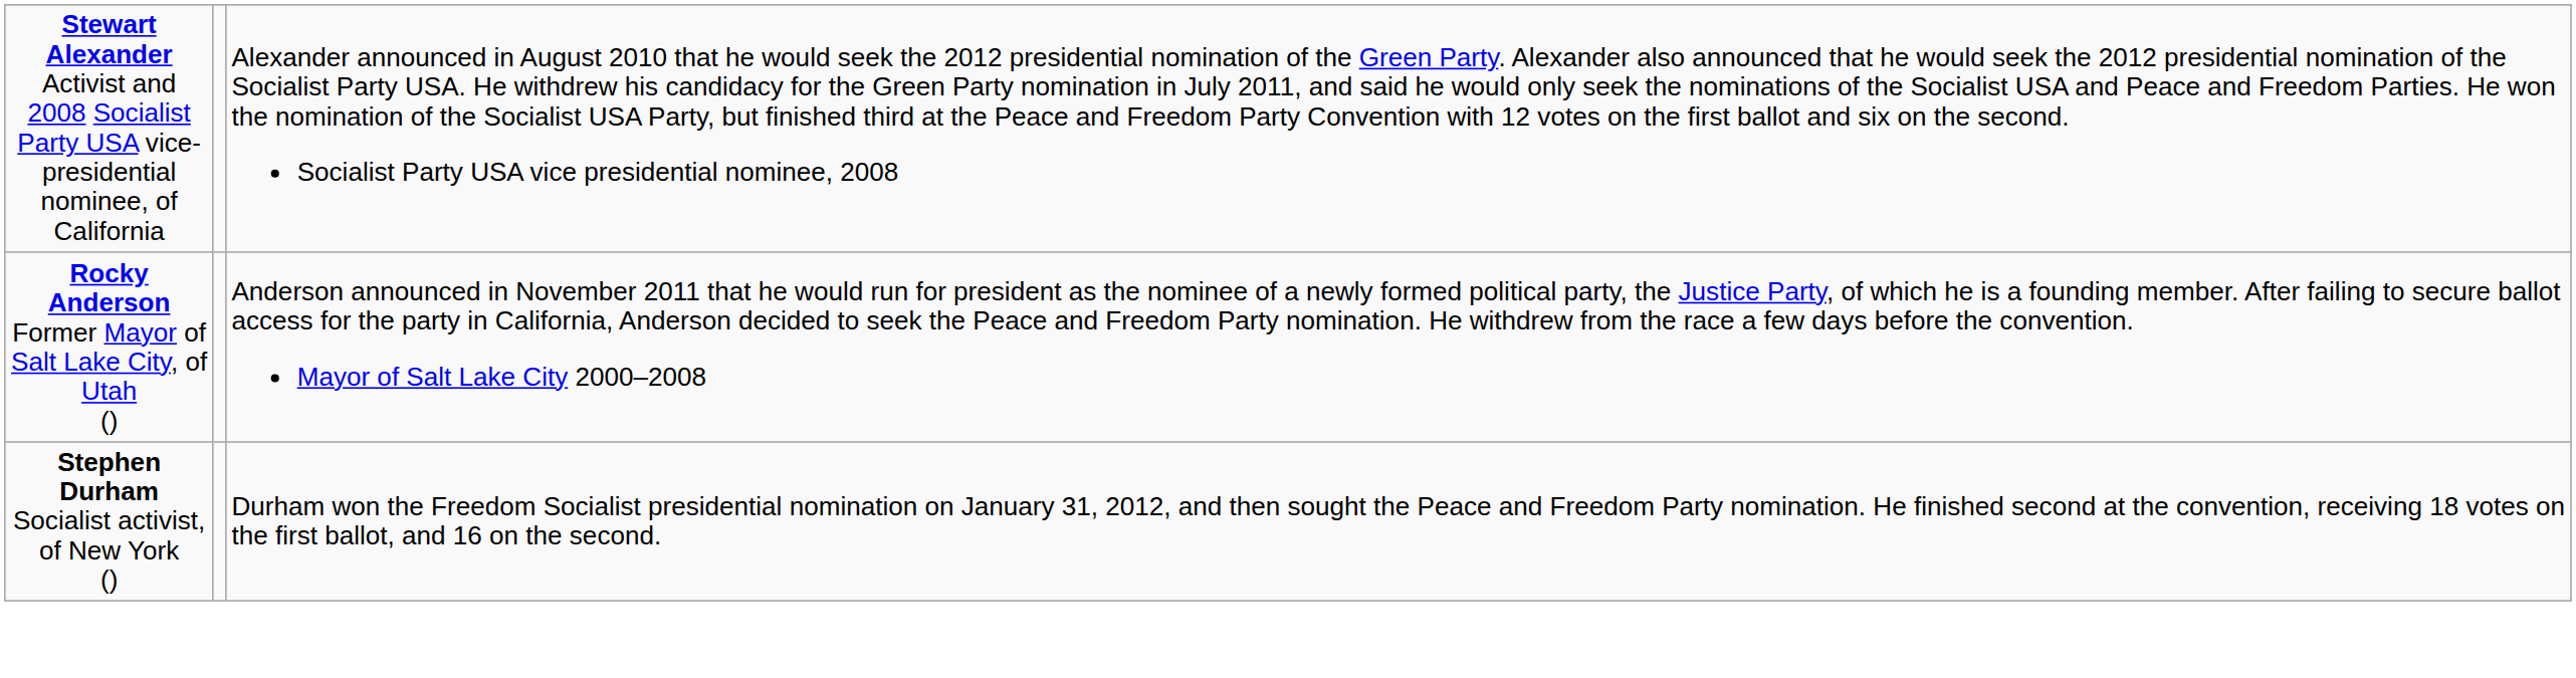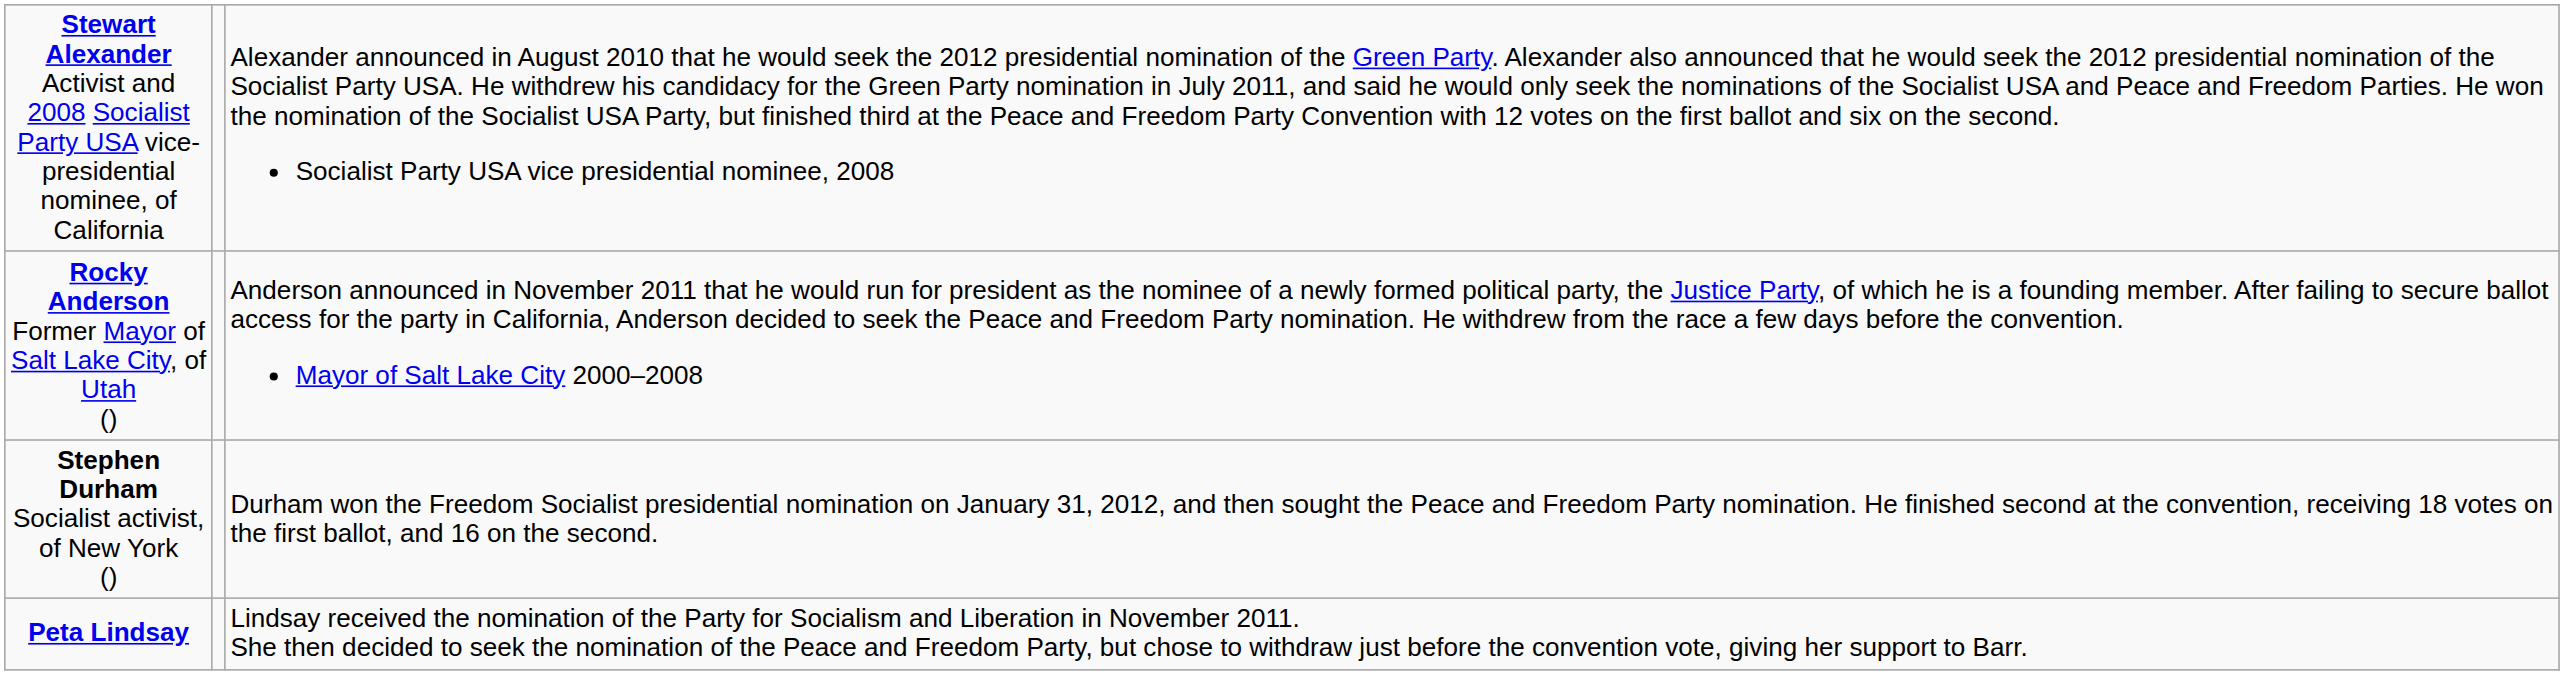+ row: Peta Lindsay | Lindsay received the nomination of the Party for Socialism and Liberation in November 2011. She then decided to seek the nomination of the Peace and Freedom Party, but chose to withdraw just before the convention vote, giving her support to Barr.
